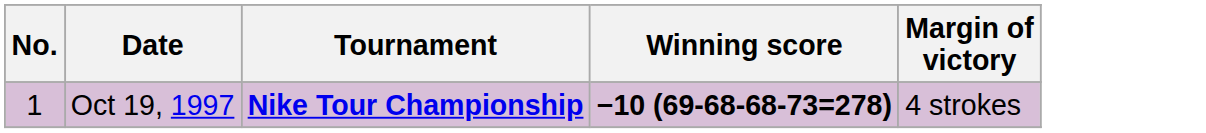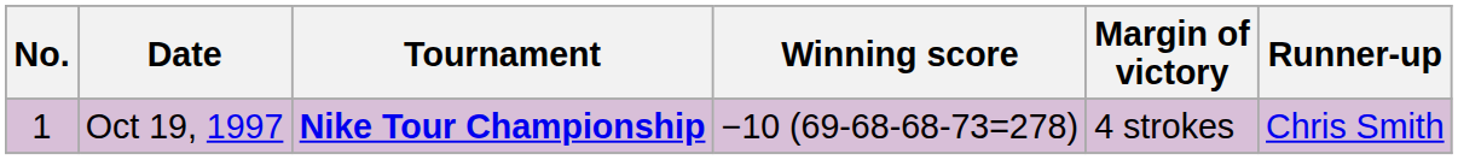+ column: Runner-up | Chris Smith
Oct 19, 1997 | Winning score: bold -> normal
